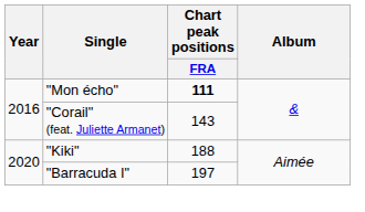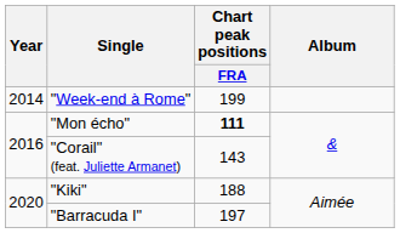+ row: 2014 | "Week-end à Rome" | 199
